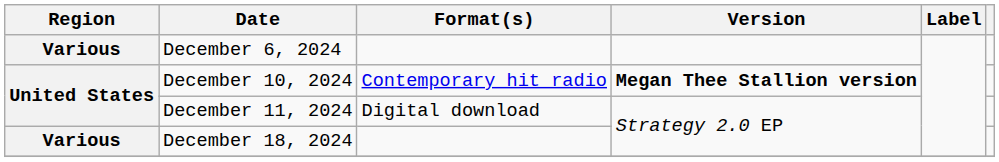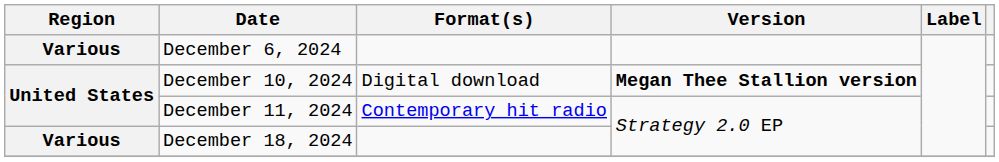December 10, 2024 | Format(s): Contemporary hit radio -> Digital download
December 11, 2024 | Format(s): Digital download -> Contemporary hit radio
